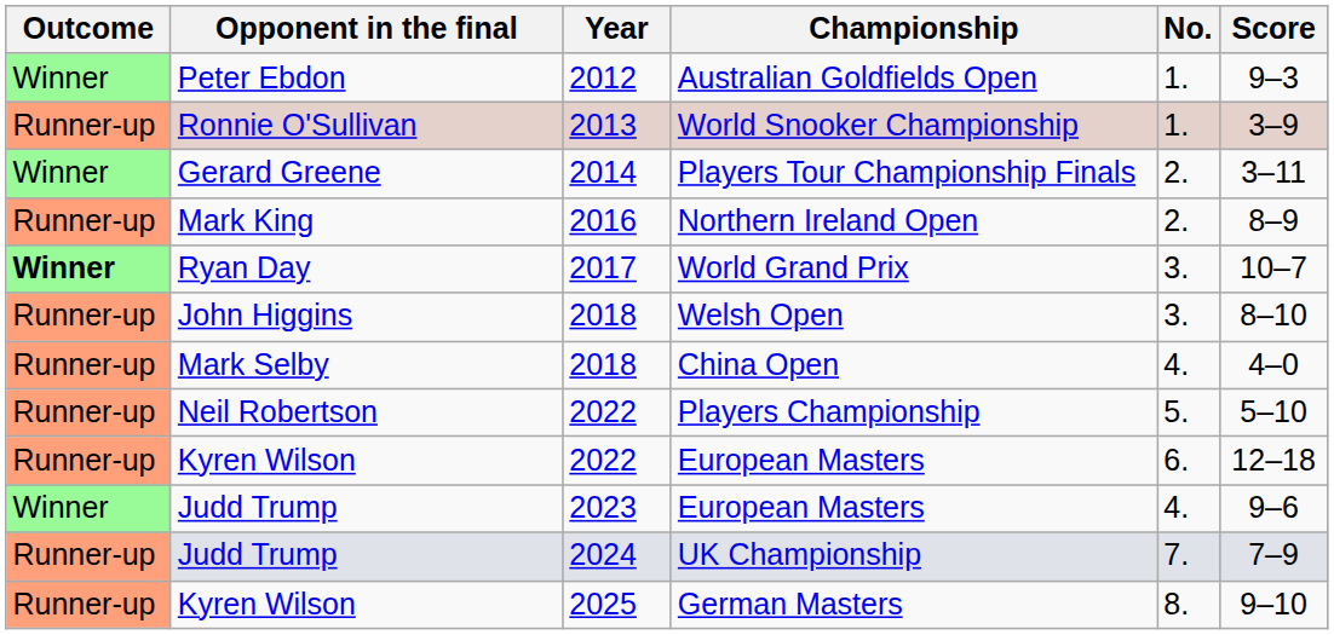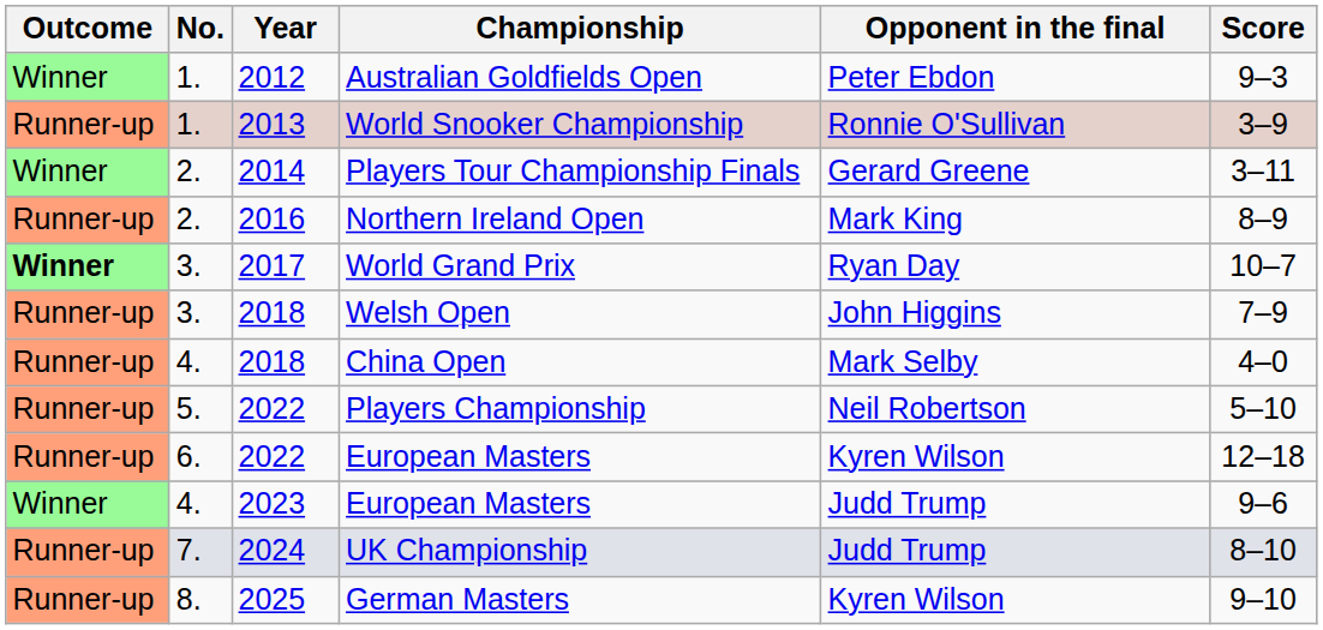columns swapped: No. <-> Opponent in the final
Welsh Open | Score: 8–10 -> 7–9
UK Championship | Score: 7–9 -> 8–10
